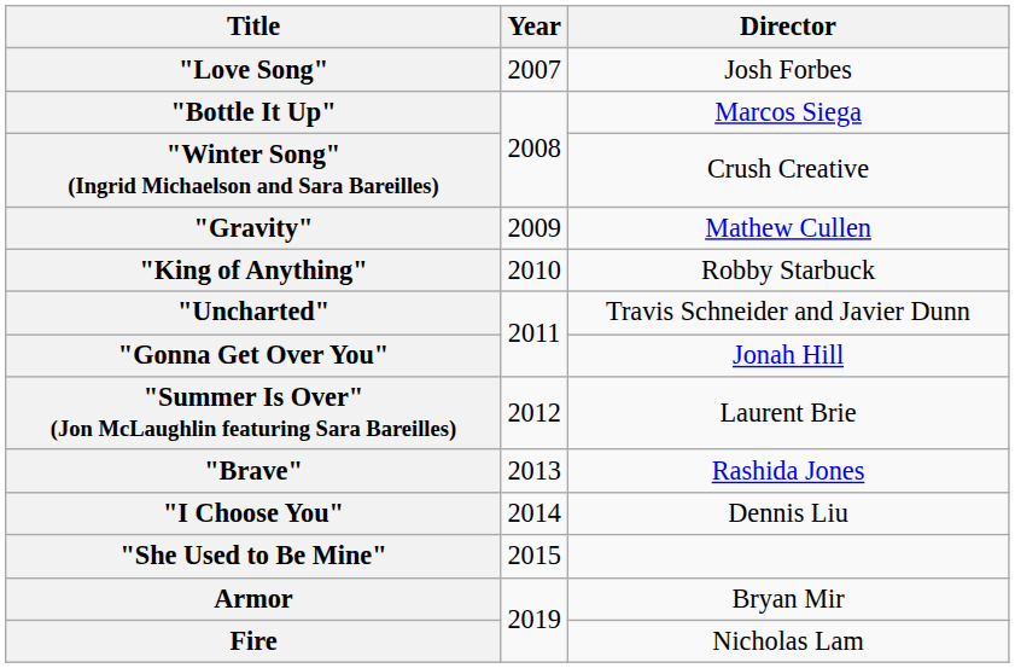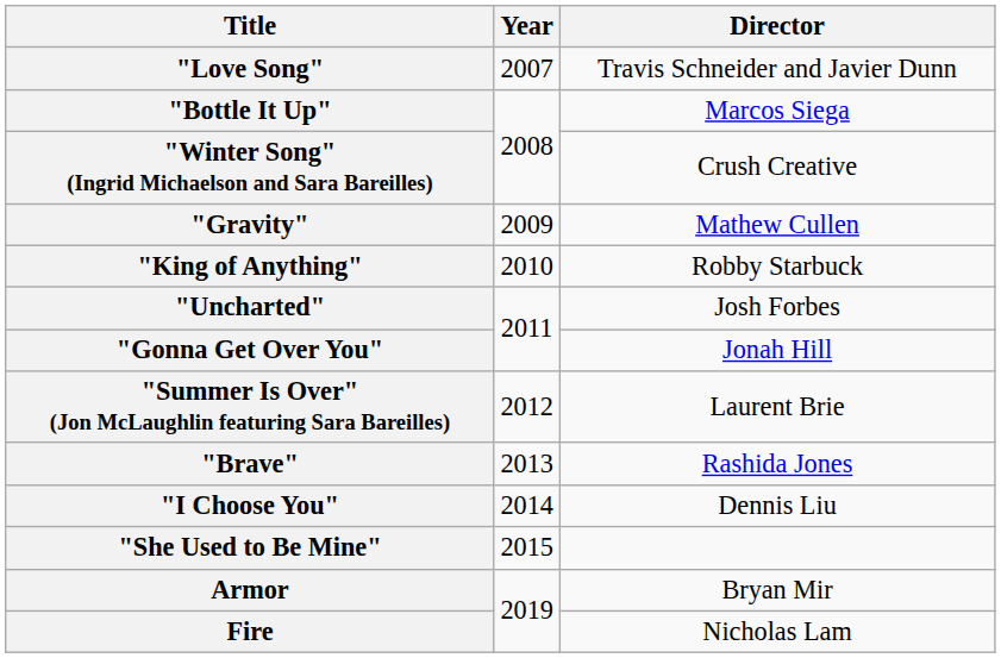"Love Song" | Director: Josh Forbes -> Travis Schneider and Javier Dunn
"Uncharted" | Director: Travis Schneider and Javier Dunn -> Josh Forbes
